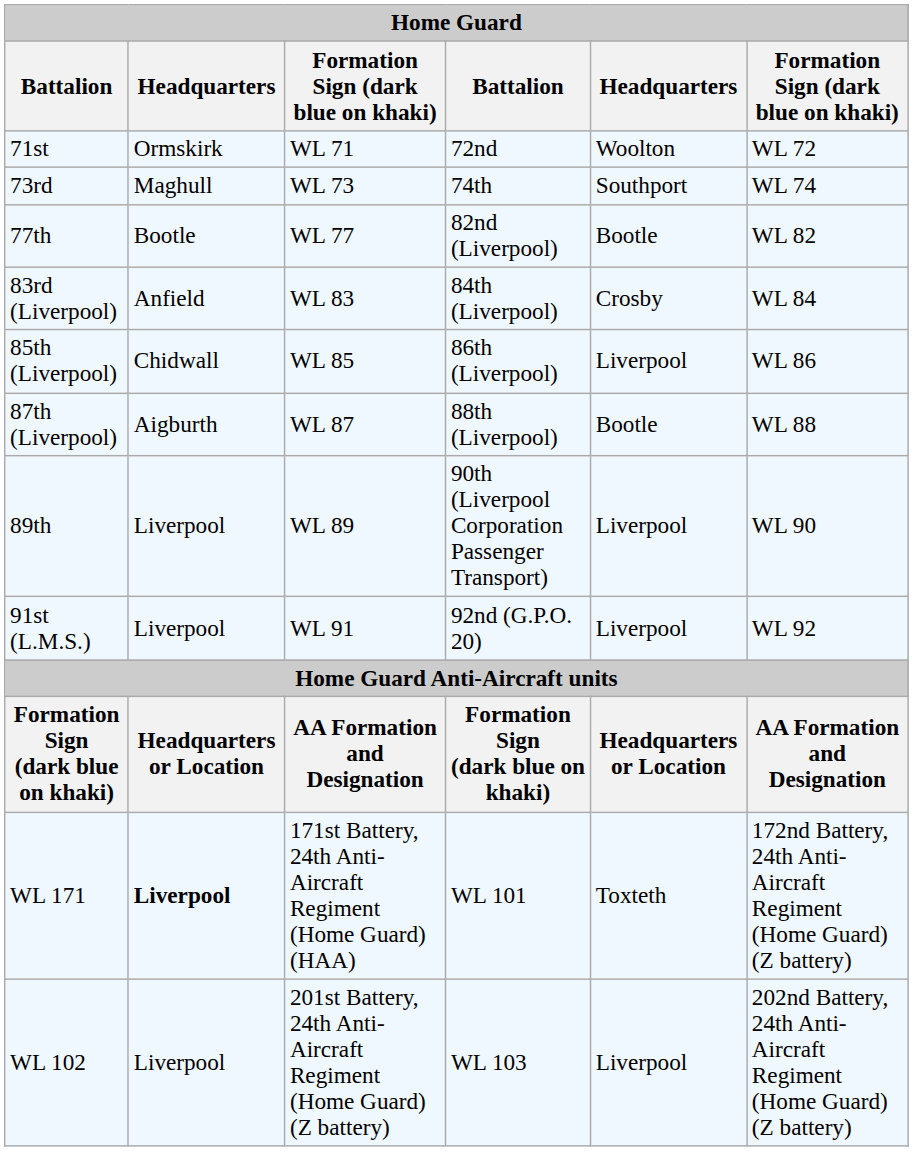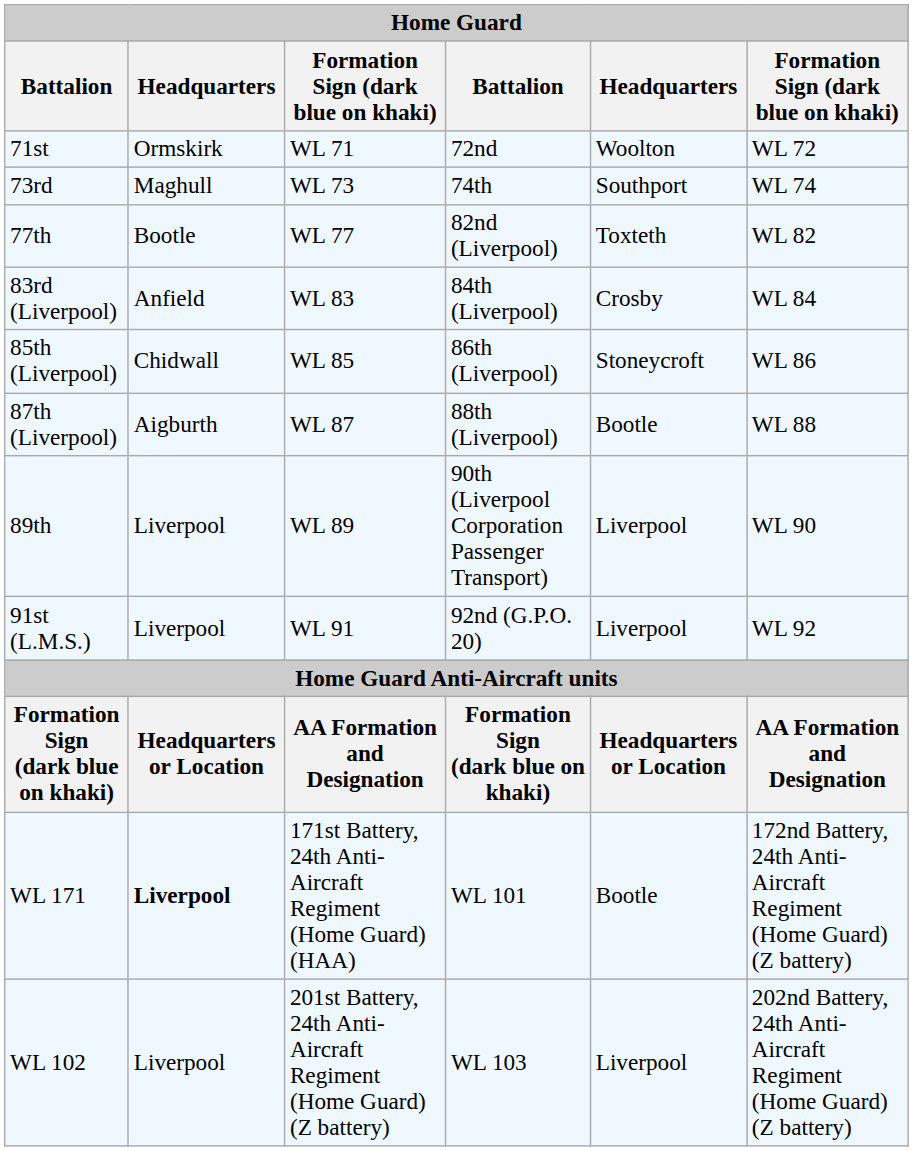77th | column 5: Bootle -> Toxteth
85th (Liverpool) | column 5: Liverpool -> Stoneycroft
WL 171 | column 5: Toxteth -> Bootle
